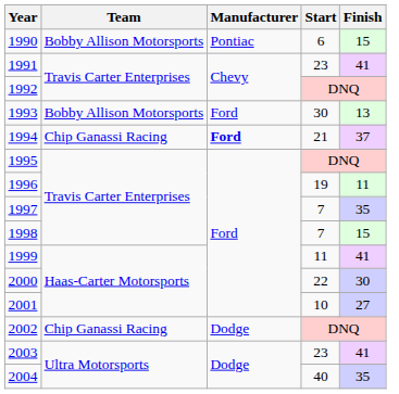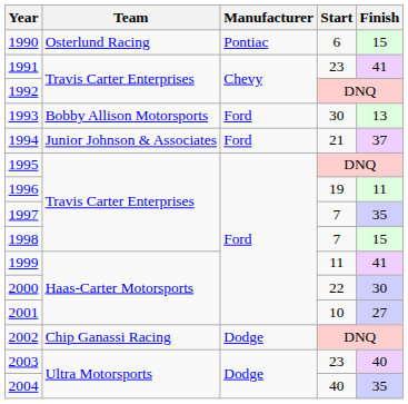1990 | Team: Bobby Allison Motorsports -> Osterlund Racing
1994 | Team: Chip Ganassi Racing -> Junior Johnson & Associates
1994 | Manufacturer: bold -> normal
2003 | Finish: 41 -> 40
